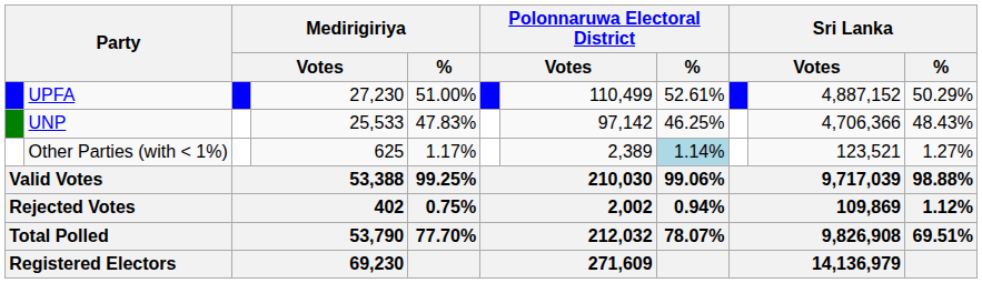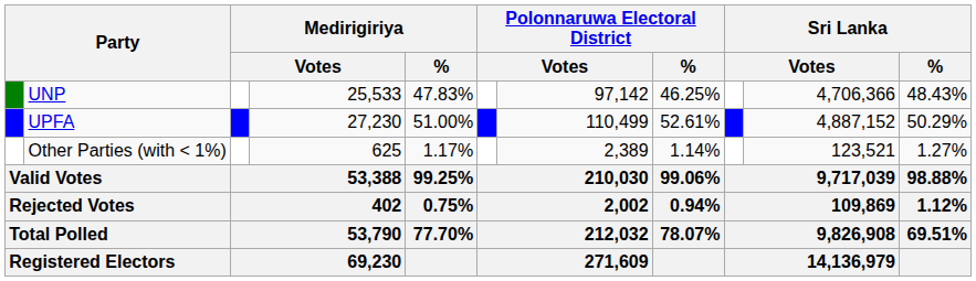rows swapped: UPFA <-> UNP
Other Parties (with < 1%) | Polonnaruwa Electoral District / %: lightblue background -> no background
